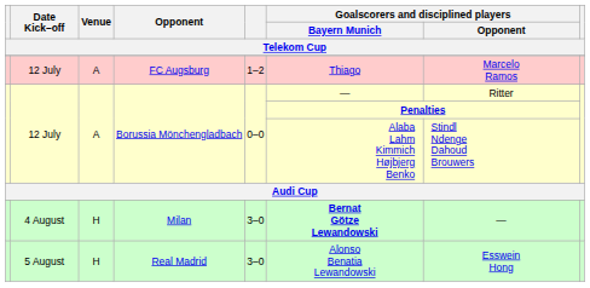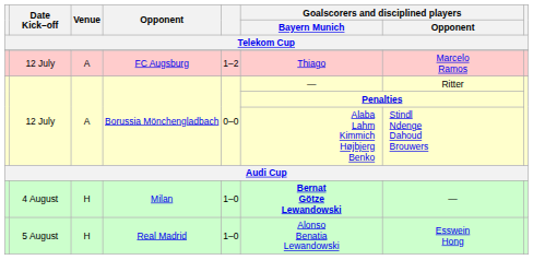Milan | column 5: 3–0 -> 1–0
Real Madrid | column 5: 3–0 -> 1–0
